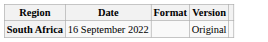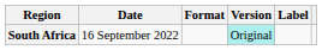+ column: Label
South Africa | Version: no background -> paleturquoise background
